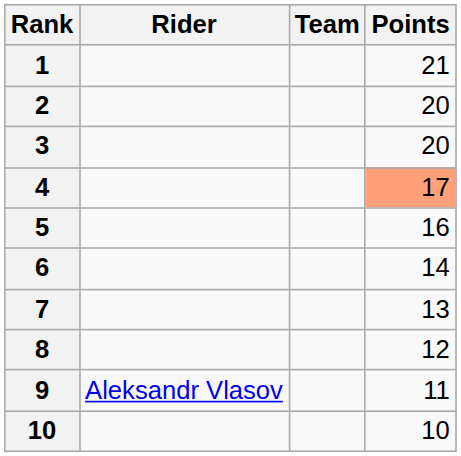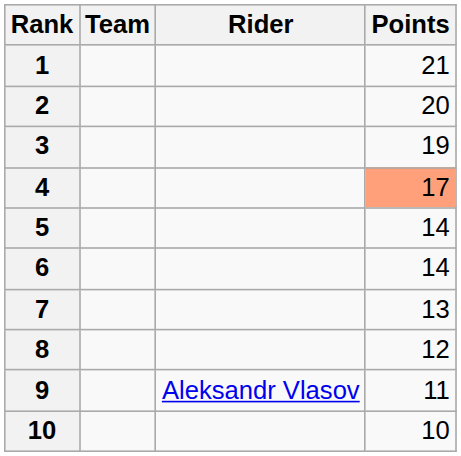columns swapped: Rider <-> Team
3 | Points: 20 -> 19
5 | Points: 16 -> 14
